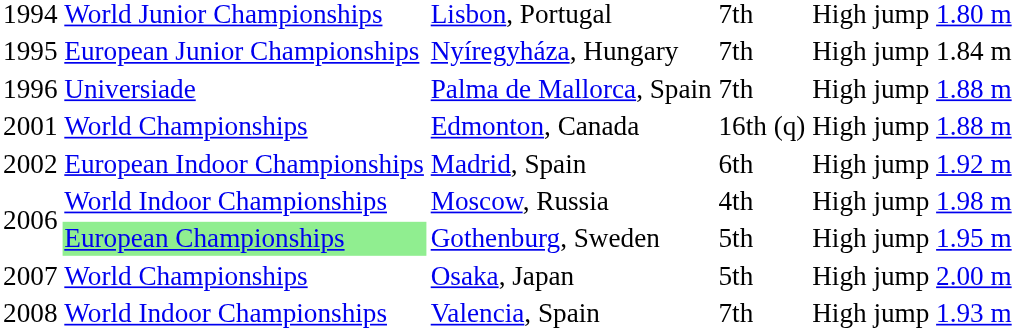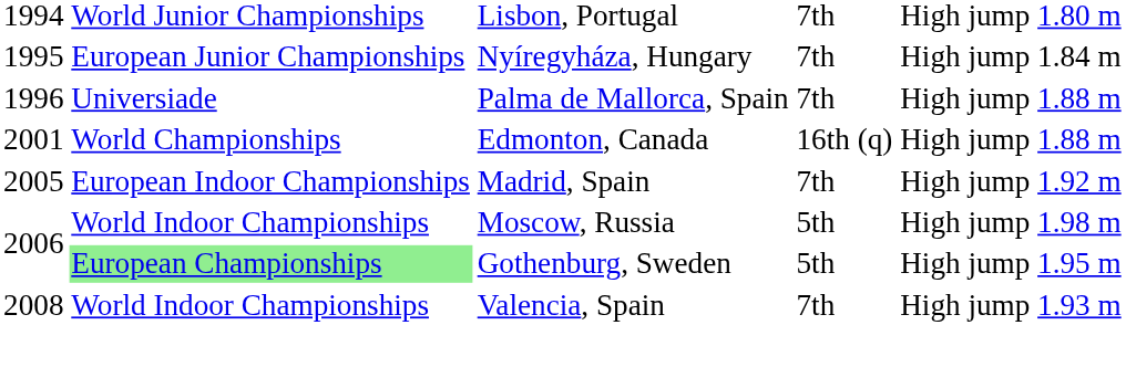Madrid, Spain | column 1: 2002 -> 2005
Madrid, Spain | column 4: 6th -> 7th
Moscow, Russia | column 4: 4th -> 5th
- row: 2007 | World Championships | Osaka, Japan | 5th | High jump | 2.00 m
